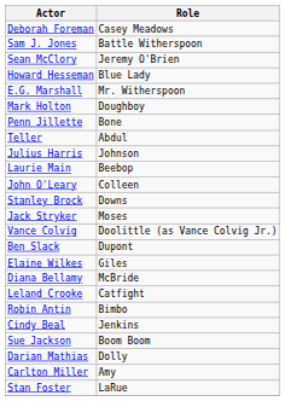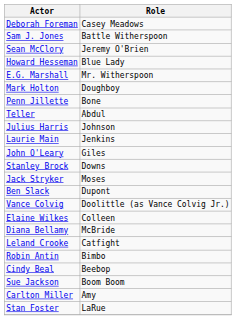Laurie Main | Role: Beebop -> Jenkins
John O'Leary | Role: Colleen -> Giles
rows swapped: Vance Colvig <-> Ben Slack
Elaine Wilkes | Role: Giles -> Colleen
Cindy Beal | Role: Jenkins -> Beebop
- row: Darian Mathias | Dolly
